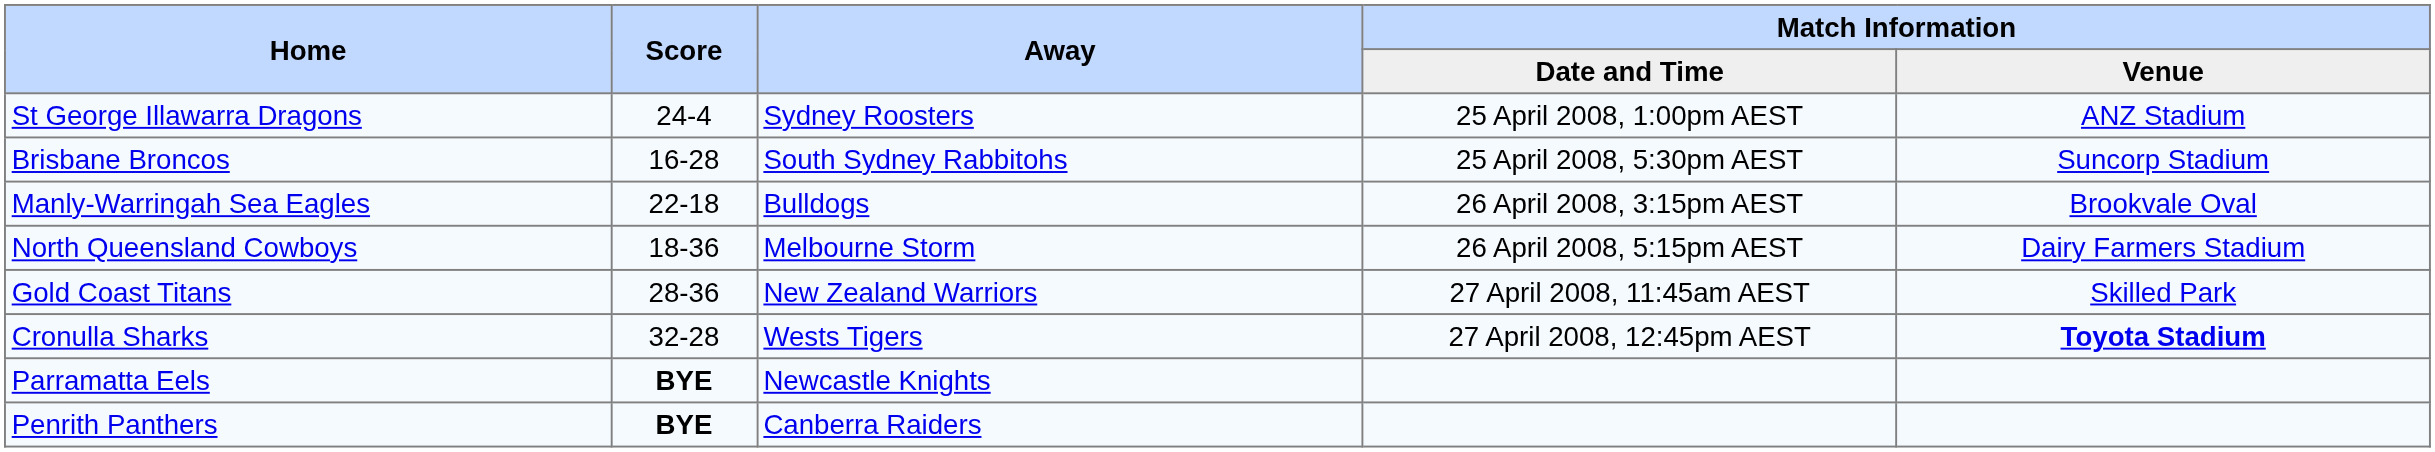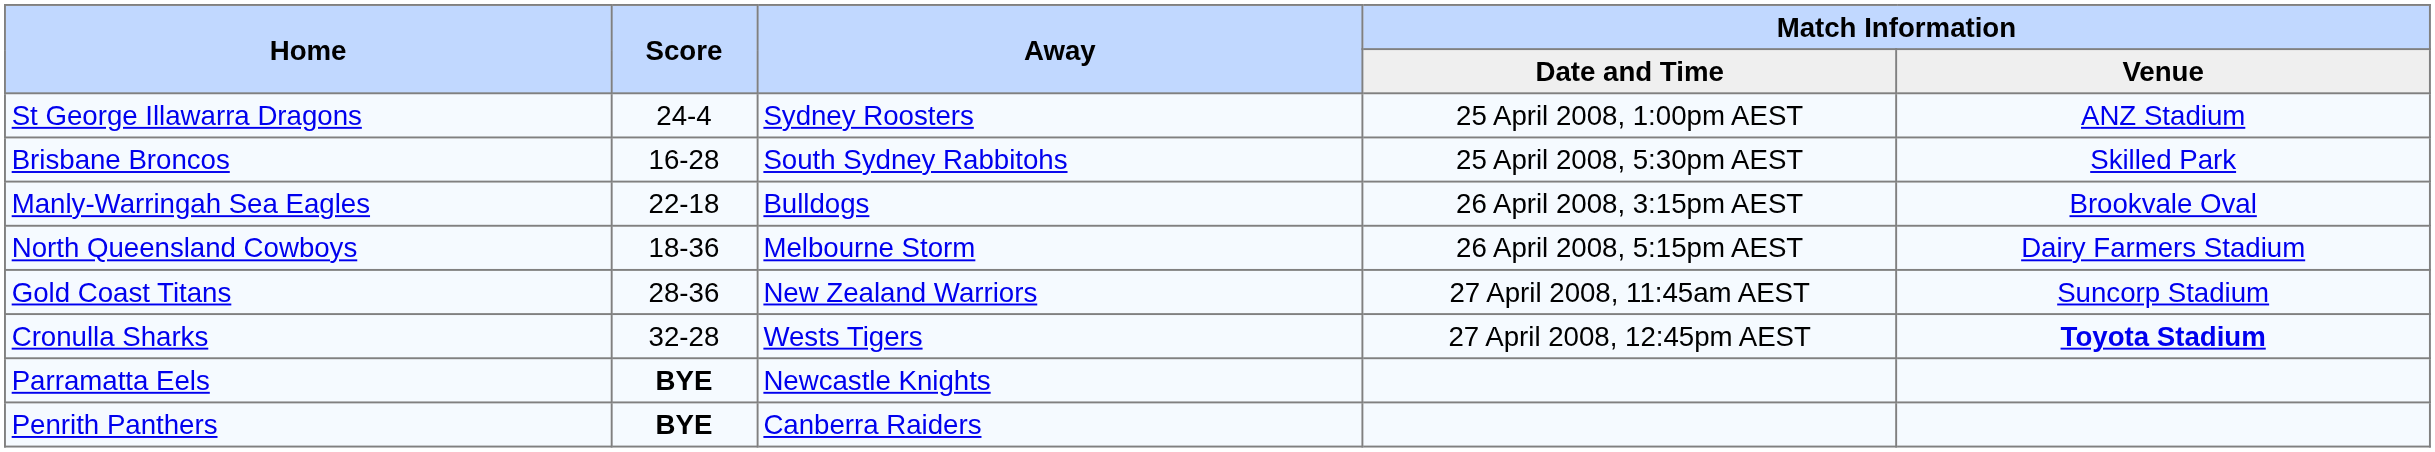Brisbane Broncos | Match Information / Venue: Suncorp Stadium -> Skilled Park
Gold Coast Titans | Match Information / Venue: Skilled Park -> Suncorp Stadium
